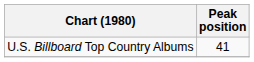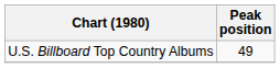U.S. Billboard Top Country Albums | Peak position: 41 -> 49
